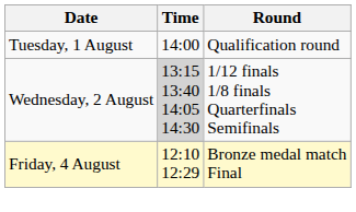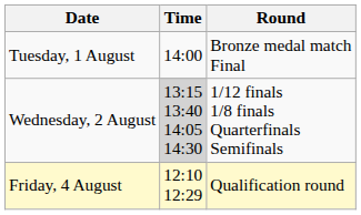Tuesday, 1 August | Round: Qualification round -> Bronze medal match Final
Friday, 4 August | Round: Bronze medal match Final -> Qualification round
